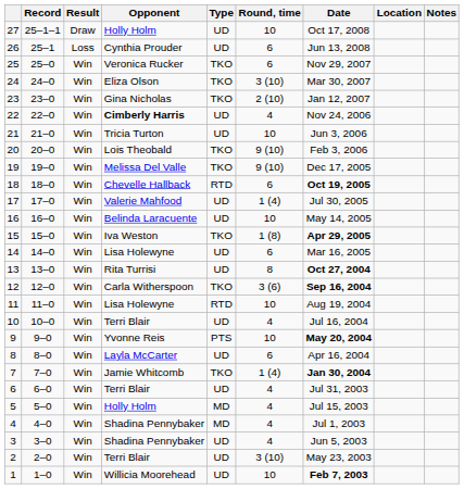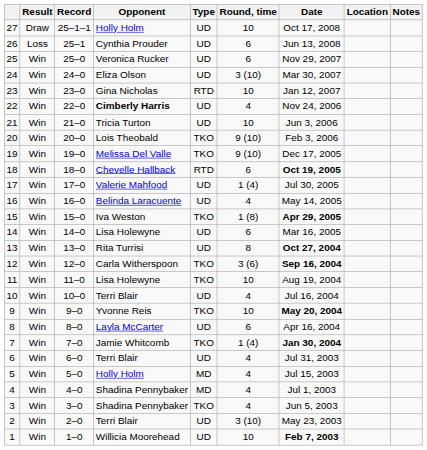columns swapped: Result <-> Record
25 | Type: TKO -> UD
24 | Type: TKO -> UD
23 | Type: TKO -> RTD
23 | Round, time: 2 (10) -> 10
16 | Round, time: 10 -> 4
11 | Type: RTD -> TKO
9 | Type: PTS -> TKO
3 | Type: UD -> TKO
